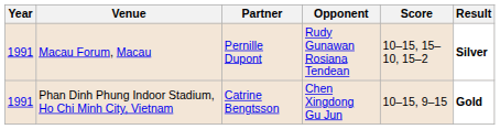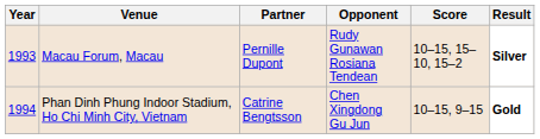Macau Forum, Macau | Year: 1991 -> 1993
Phan Dinh Phung Indoor Stadium, Ho Chi Minh City, Vietnam | Year: 1991 -> 1994
